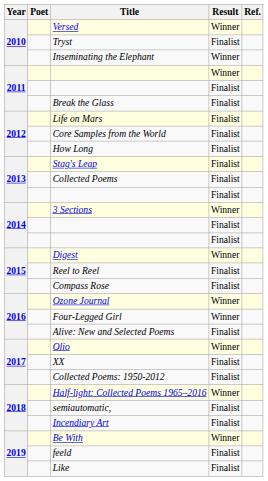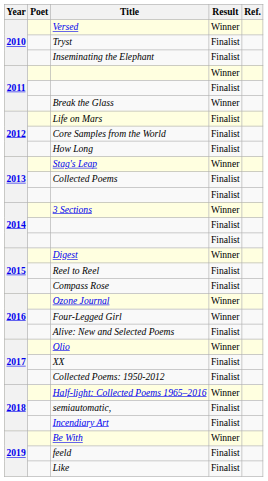Inseminating the Elephant | Result: Winner -> Finalist
Break the Glass | Result: Finalist -> Winner
Stag's Leap | Result: Finalist -> Winner
